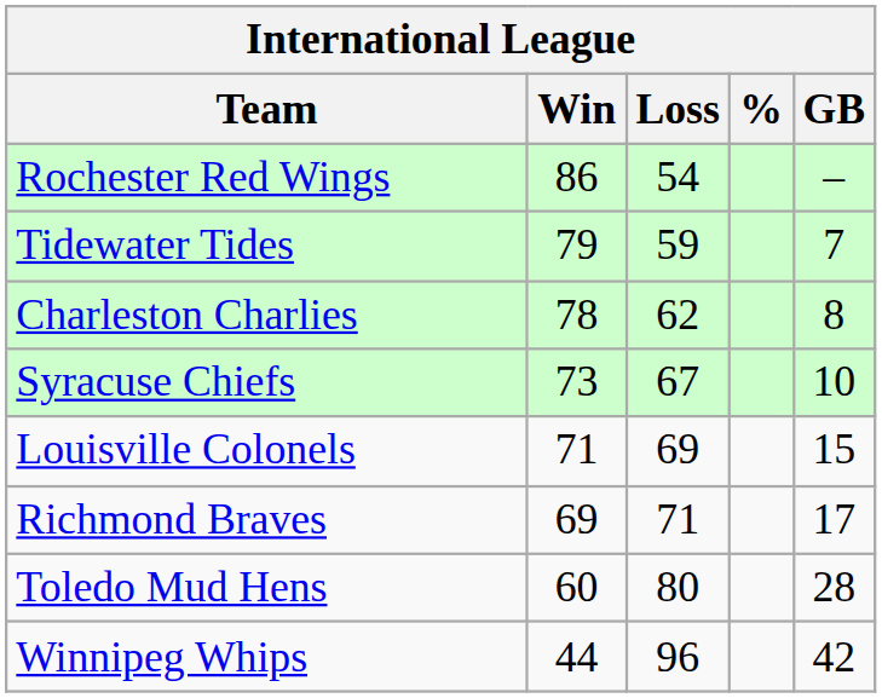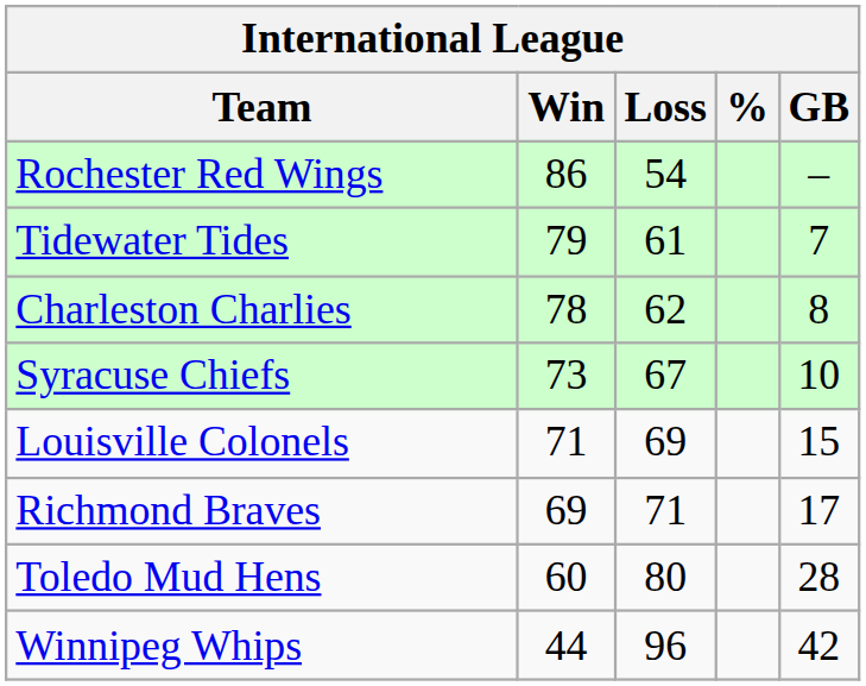Tidewater Tides | Loss: 59 -> 61
